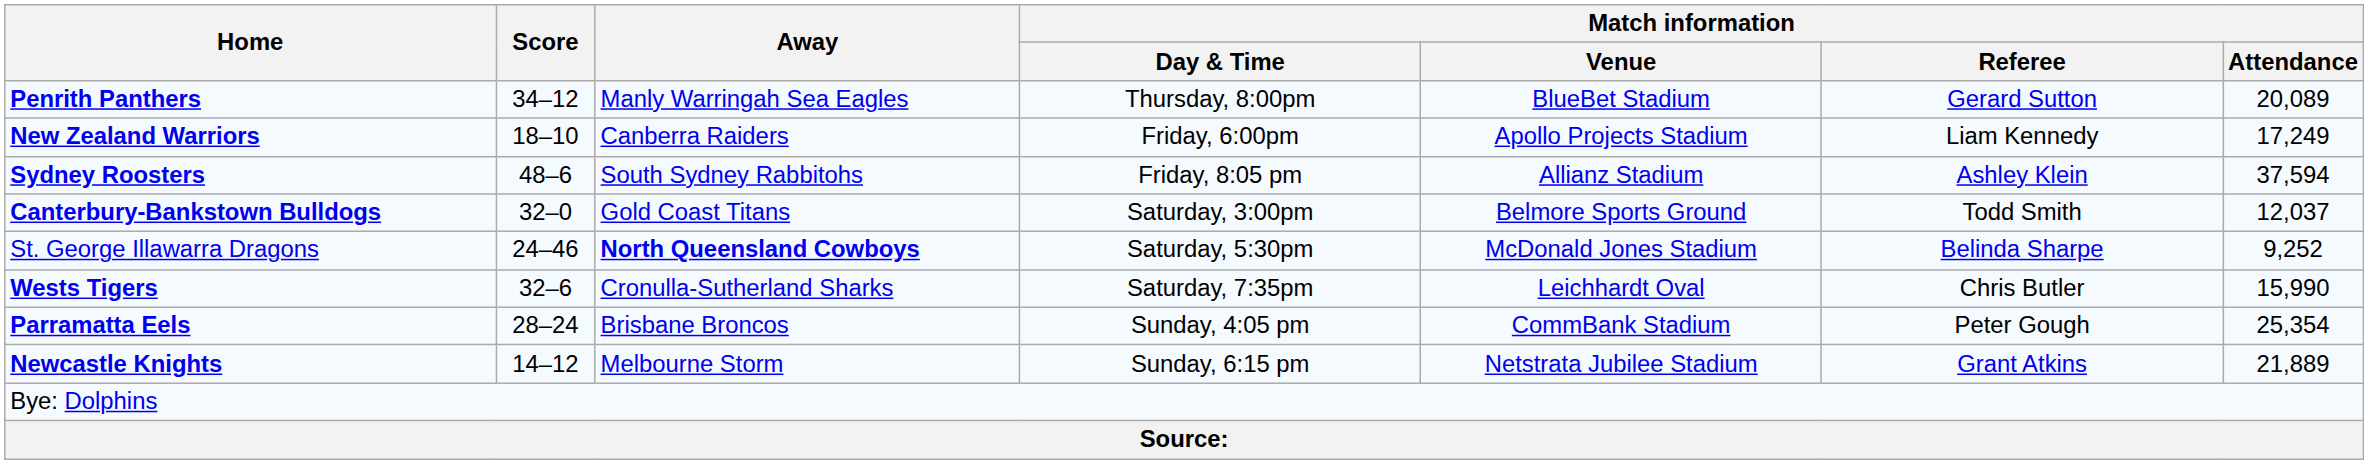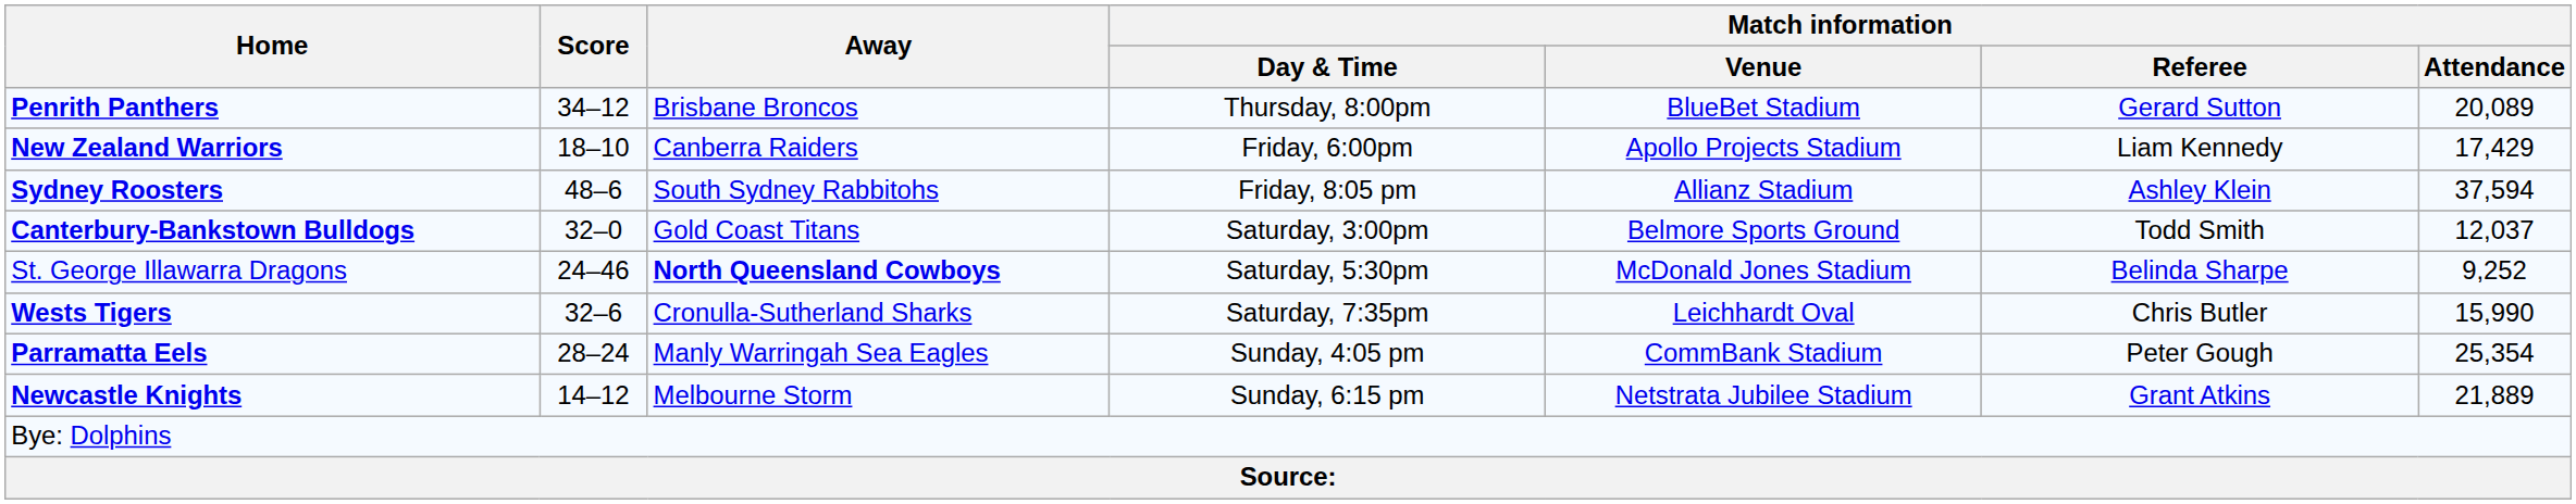Penrith Panthers | Away: Manly Warringah Sea Eagles -> Brisbane Broncos
New Zealand Warriors | Match information / Attendance: 17,249 -> 17,429
Parramatta Eels | Away: Brisbane Broncos -> Manly Warringah Sea Eagles
